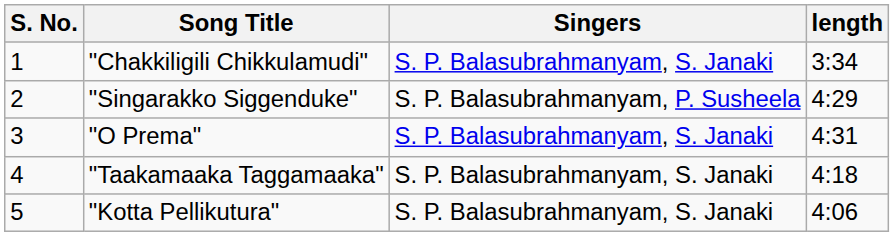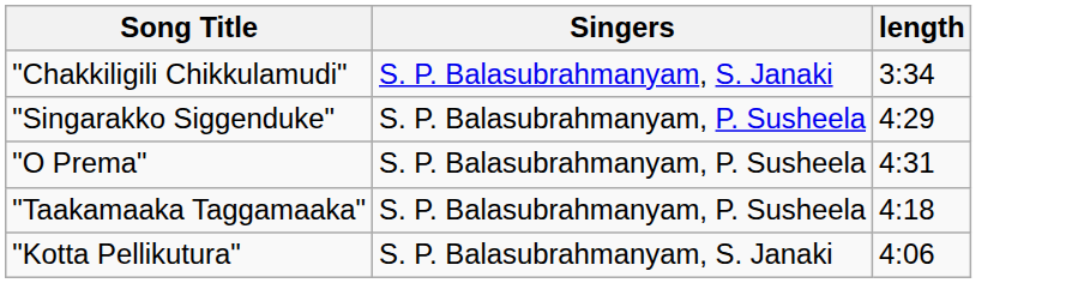- column: S. No. | 1 | 2 | 3 | 4 | 5
"O Prema" | Singers: S. P. Balasubrahmanyam, S. Janaki -> S. P. Balasubrahmanyam, P. Susheela
"Taakamaaka Taggamaaka" | Singers: S. P. Balasubrahmanyam, S. Janaki -> S. P. Balasubrahmanyam, P. Susheela
